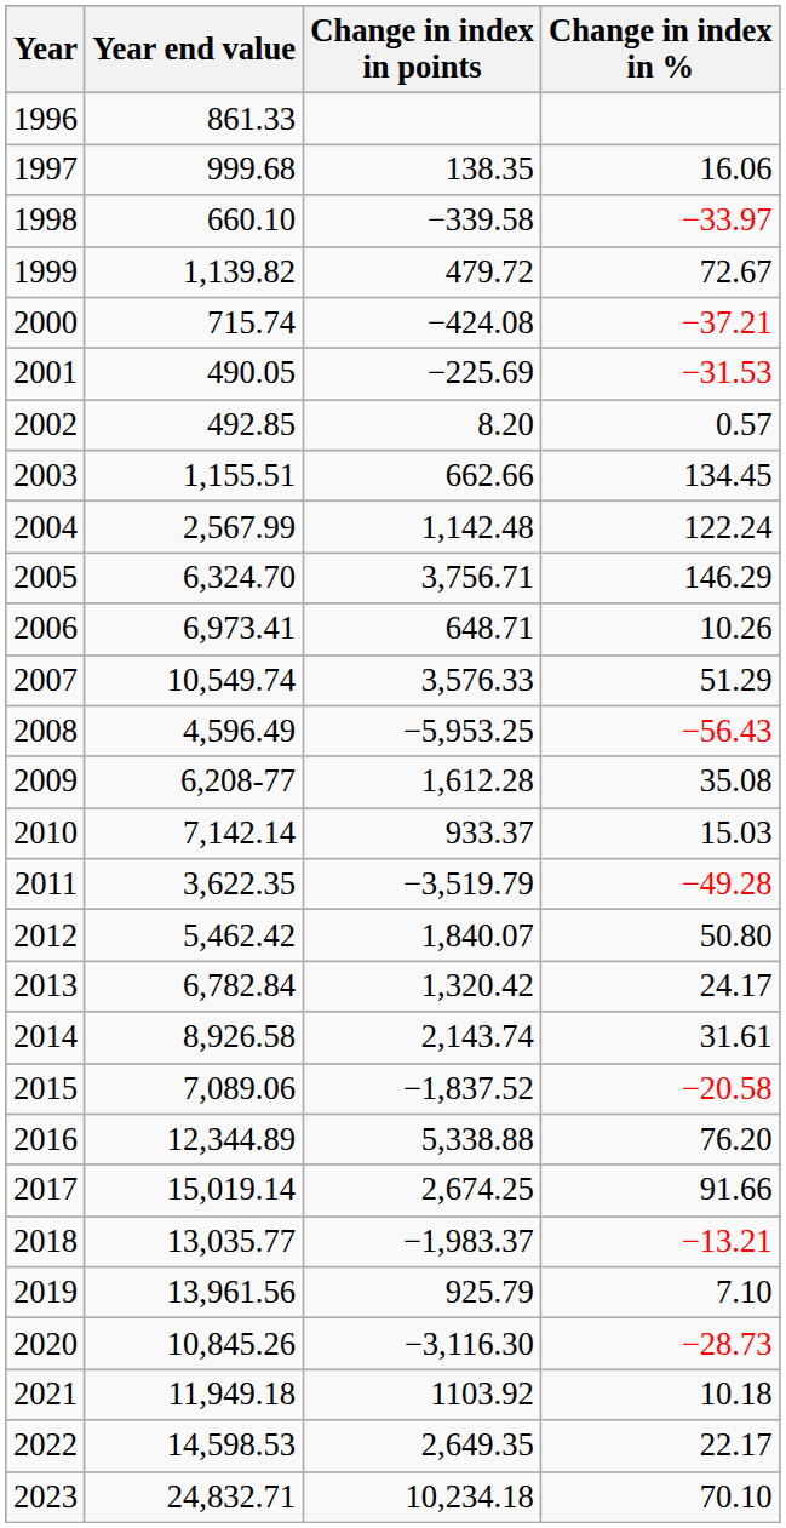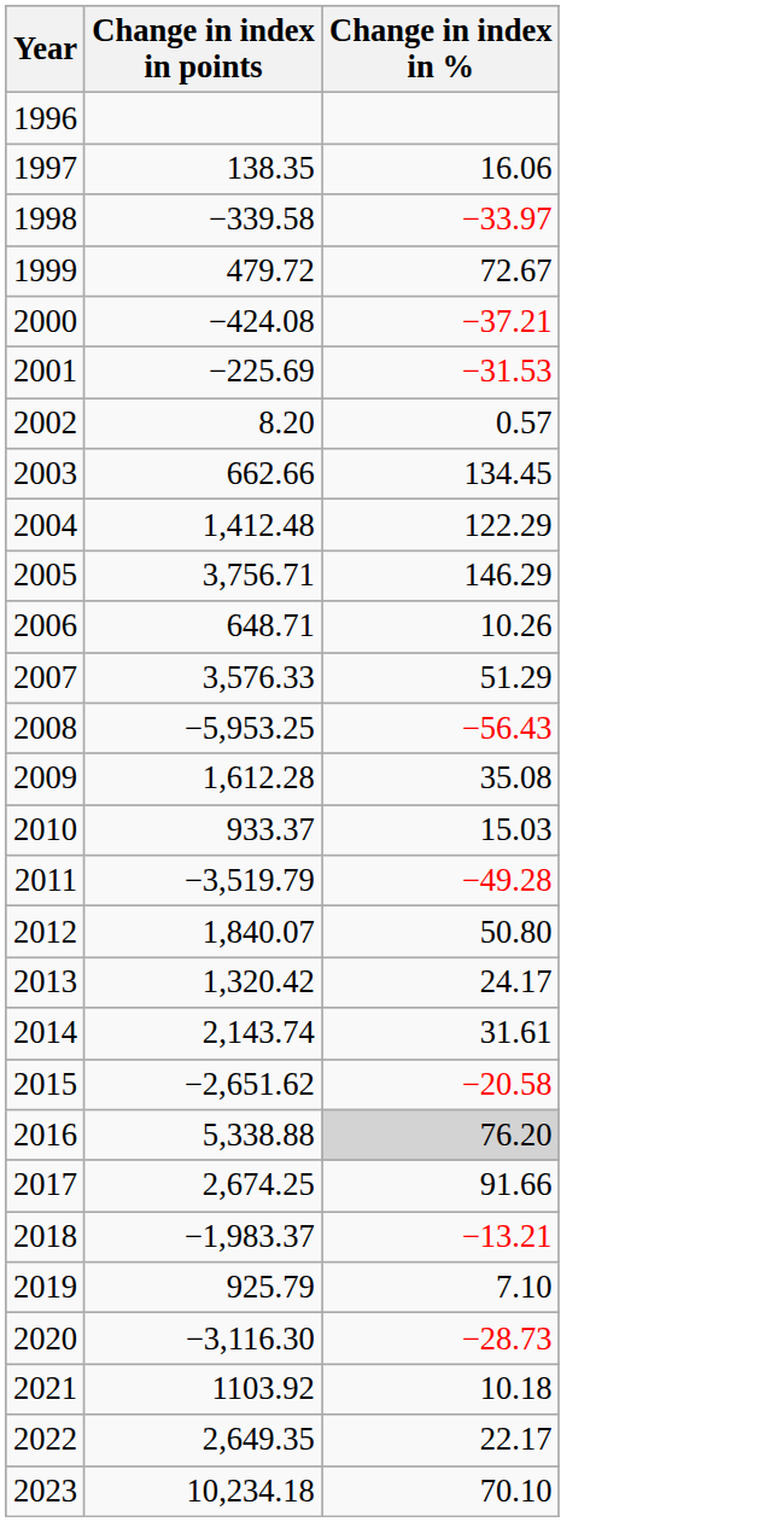- column: Year end value | 861.33 | 999.68 | 660.10 | 1,139.82 | 715.74 | 490.05 | 492.85 | 1,155.51 | 2,567.99 | 6,324.70 | 6,973.41 | 10,549.74 | 4,596.49 | 6,208-77 | 7,142.14 | 3,622.35 | 5,462.42 | 6,782.84 | 8,926.58 | 7,089.06 | 12,344.89 | 15,019.14 | 13,035.77 | 13,961.56 | 10,845.26 | 11,949.18 | 14,598.53 | 24,832.71
2004 | Change in index in points: 1,142.48 -> 1,412.48
2004 | Change in index in %: 122.24 -> 122.29
2015 | Change in index in points: −1,837.52 -> −2,651.62
2016 | Change in index in %: no background -> lightgrey background
